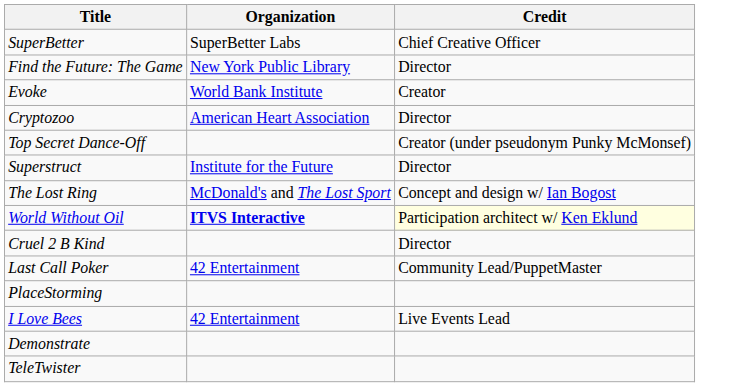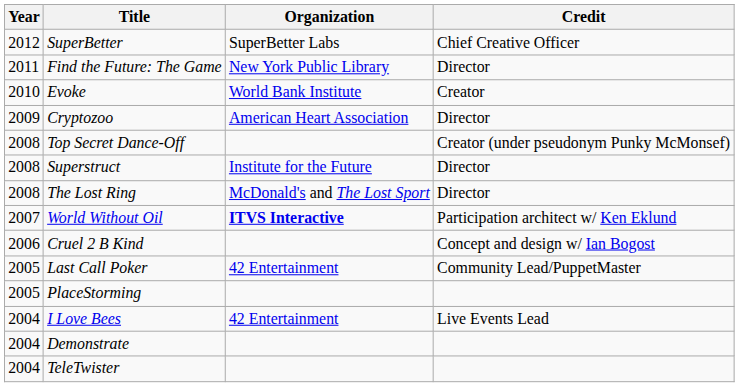+ column: Year | 2012 | 2011 | 2010 | 2009 | 2008 | 2008 | 2008 | 2007 | 2006 | 2005 | 2005 | 2004 | 2004 | 2004
The Lost Ring | Credit: Concept and design w/ Ian Bogost -> Director
World Without Oil | Credit: lightyellow background -> no background
Cruel 2 B Kind | Credit: Director -> Concept and design w/ Ian Bogost
